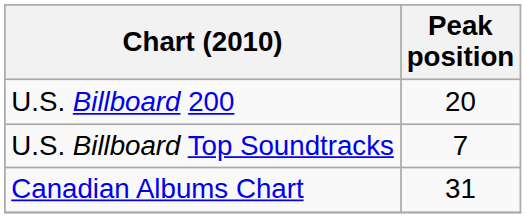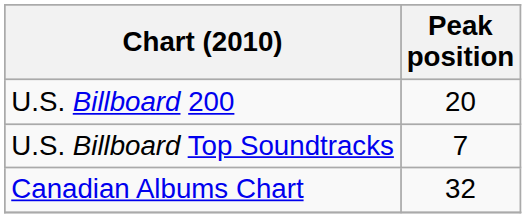Canadian Albums Chart | Peak position: 31 -> 32
